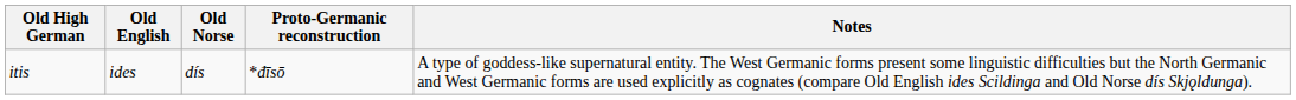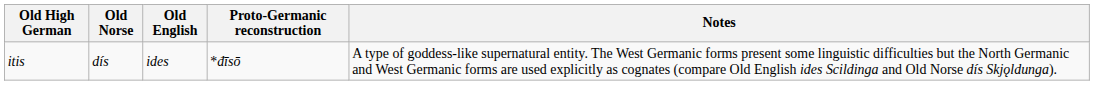columns swapped: Old Norse <-> Old English
